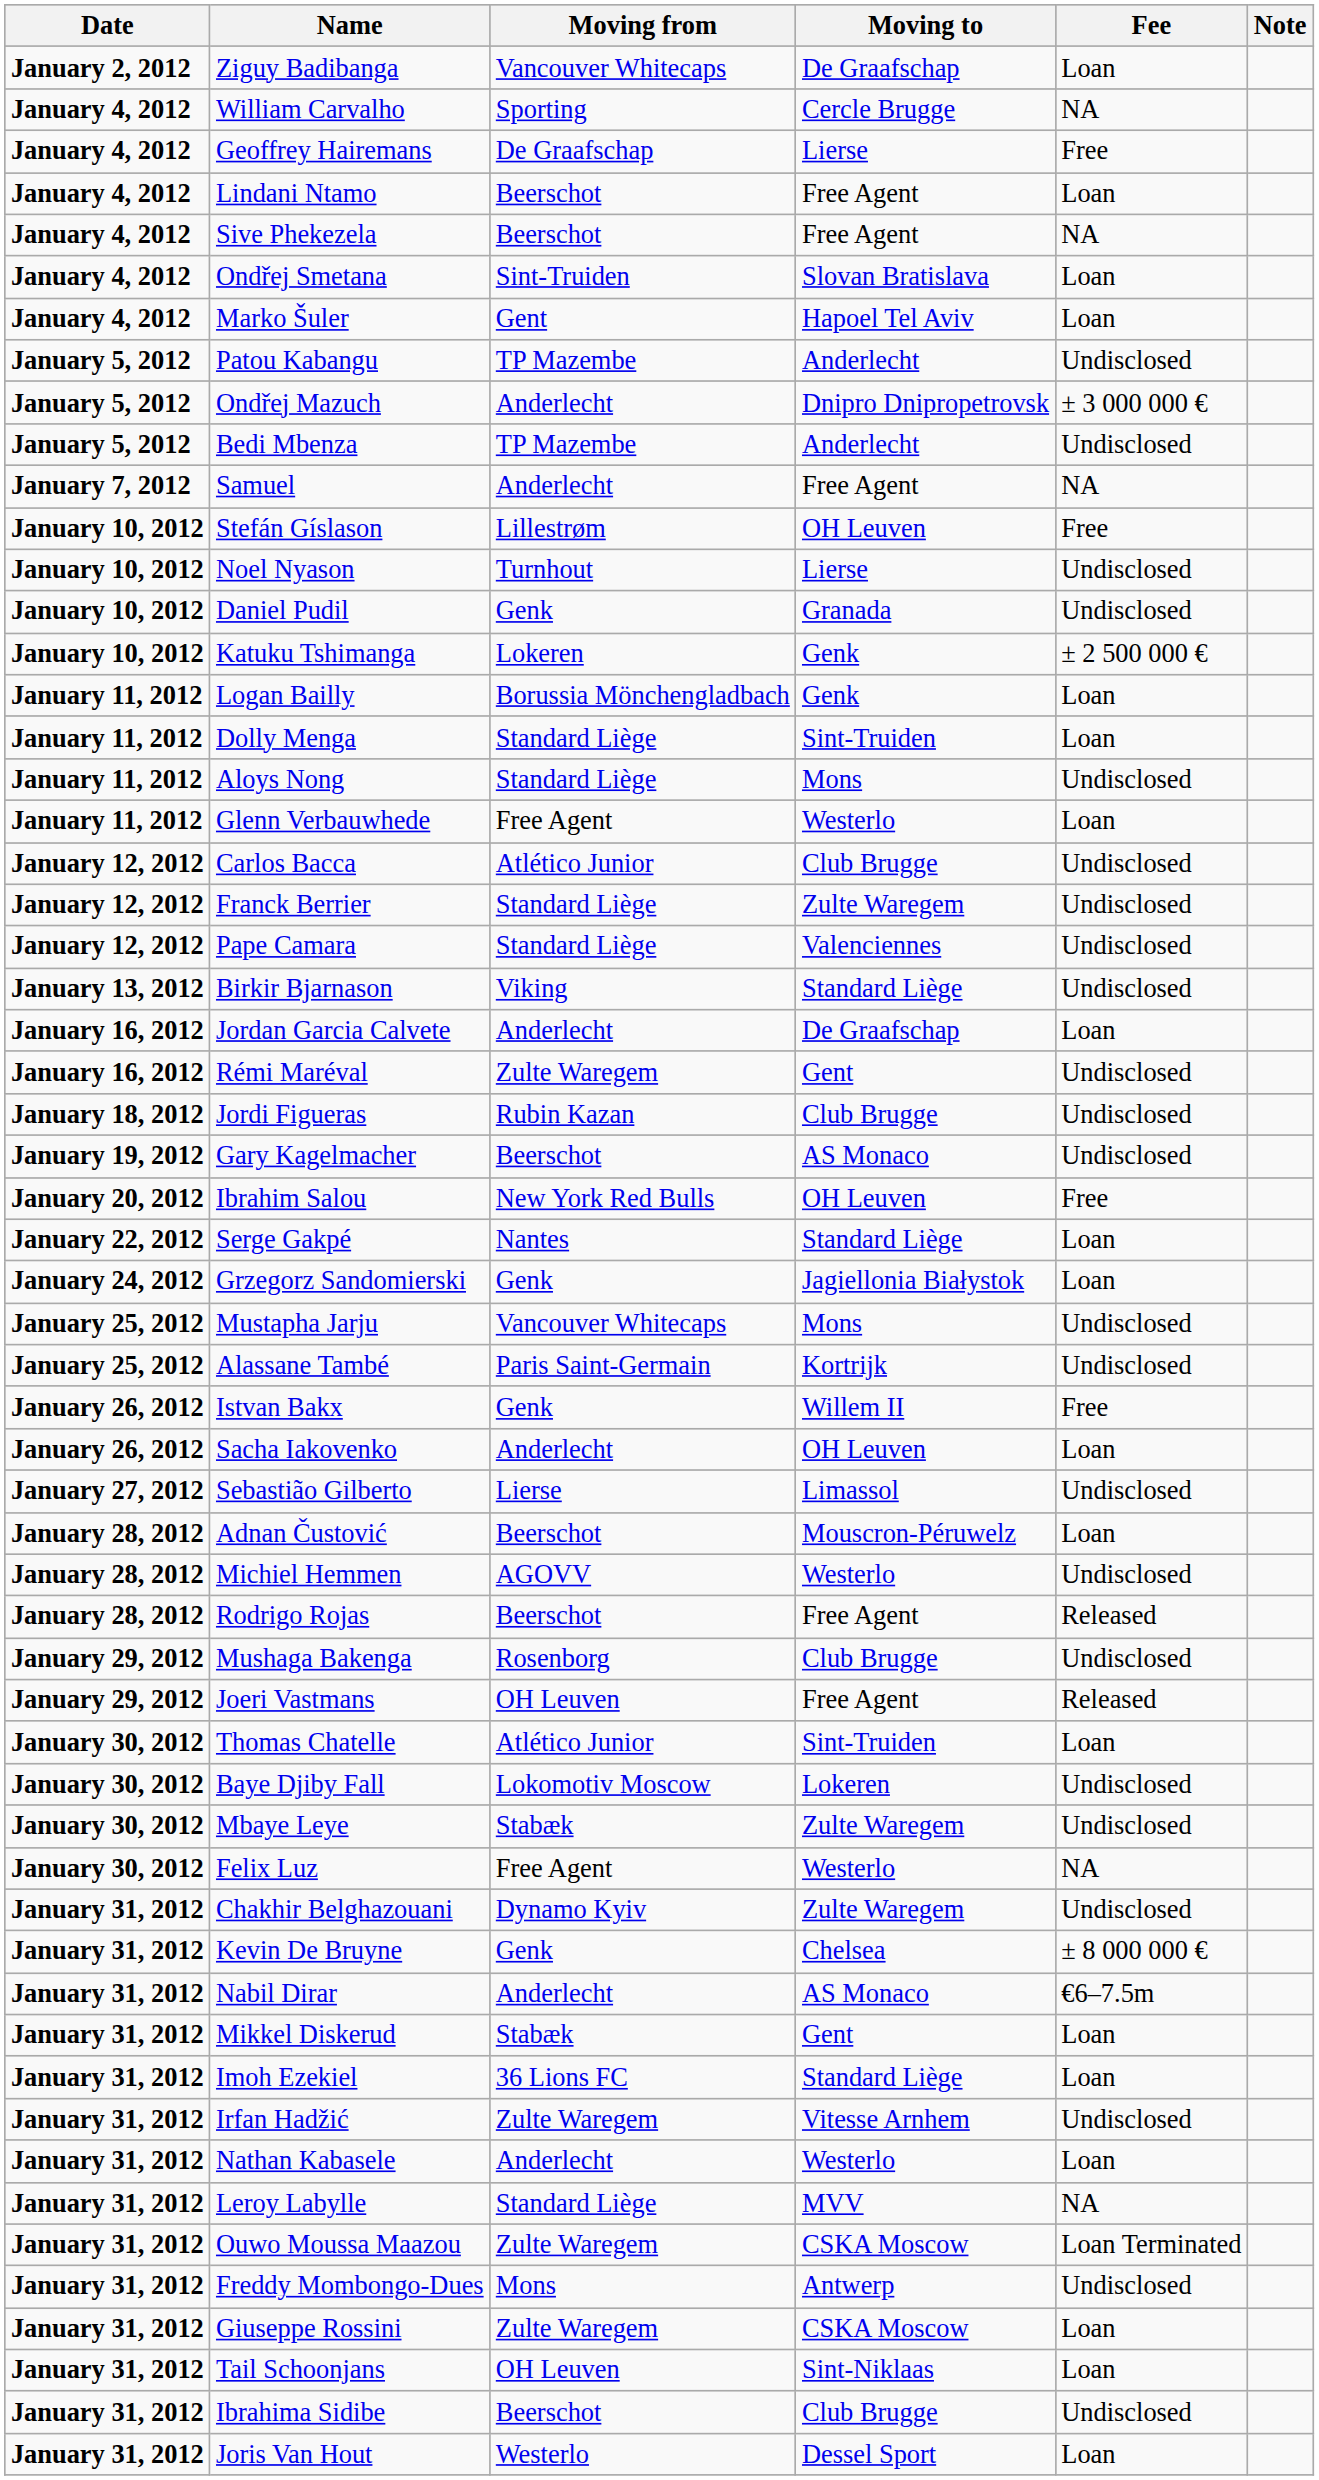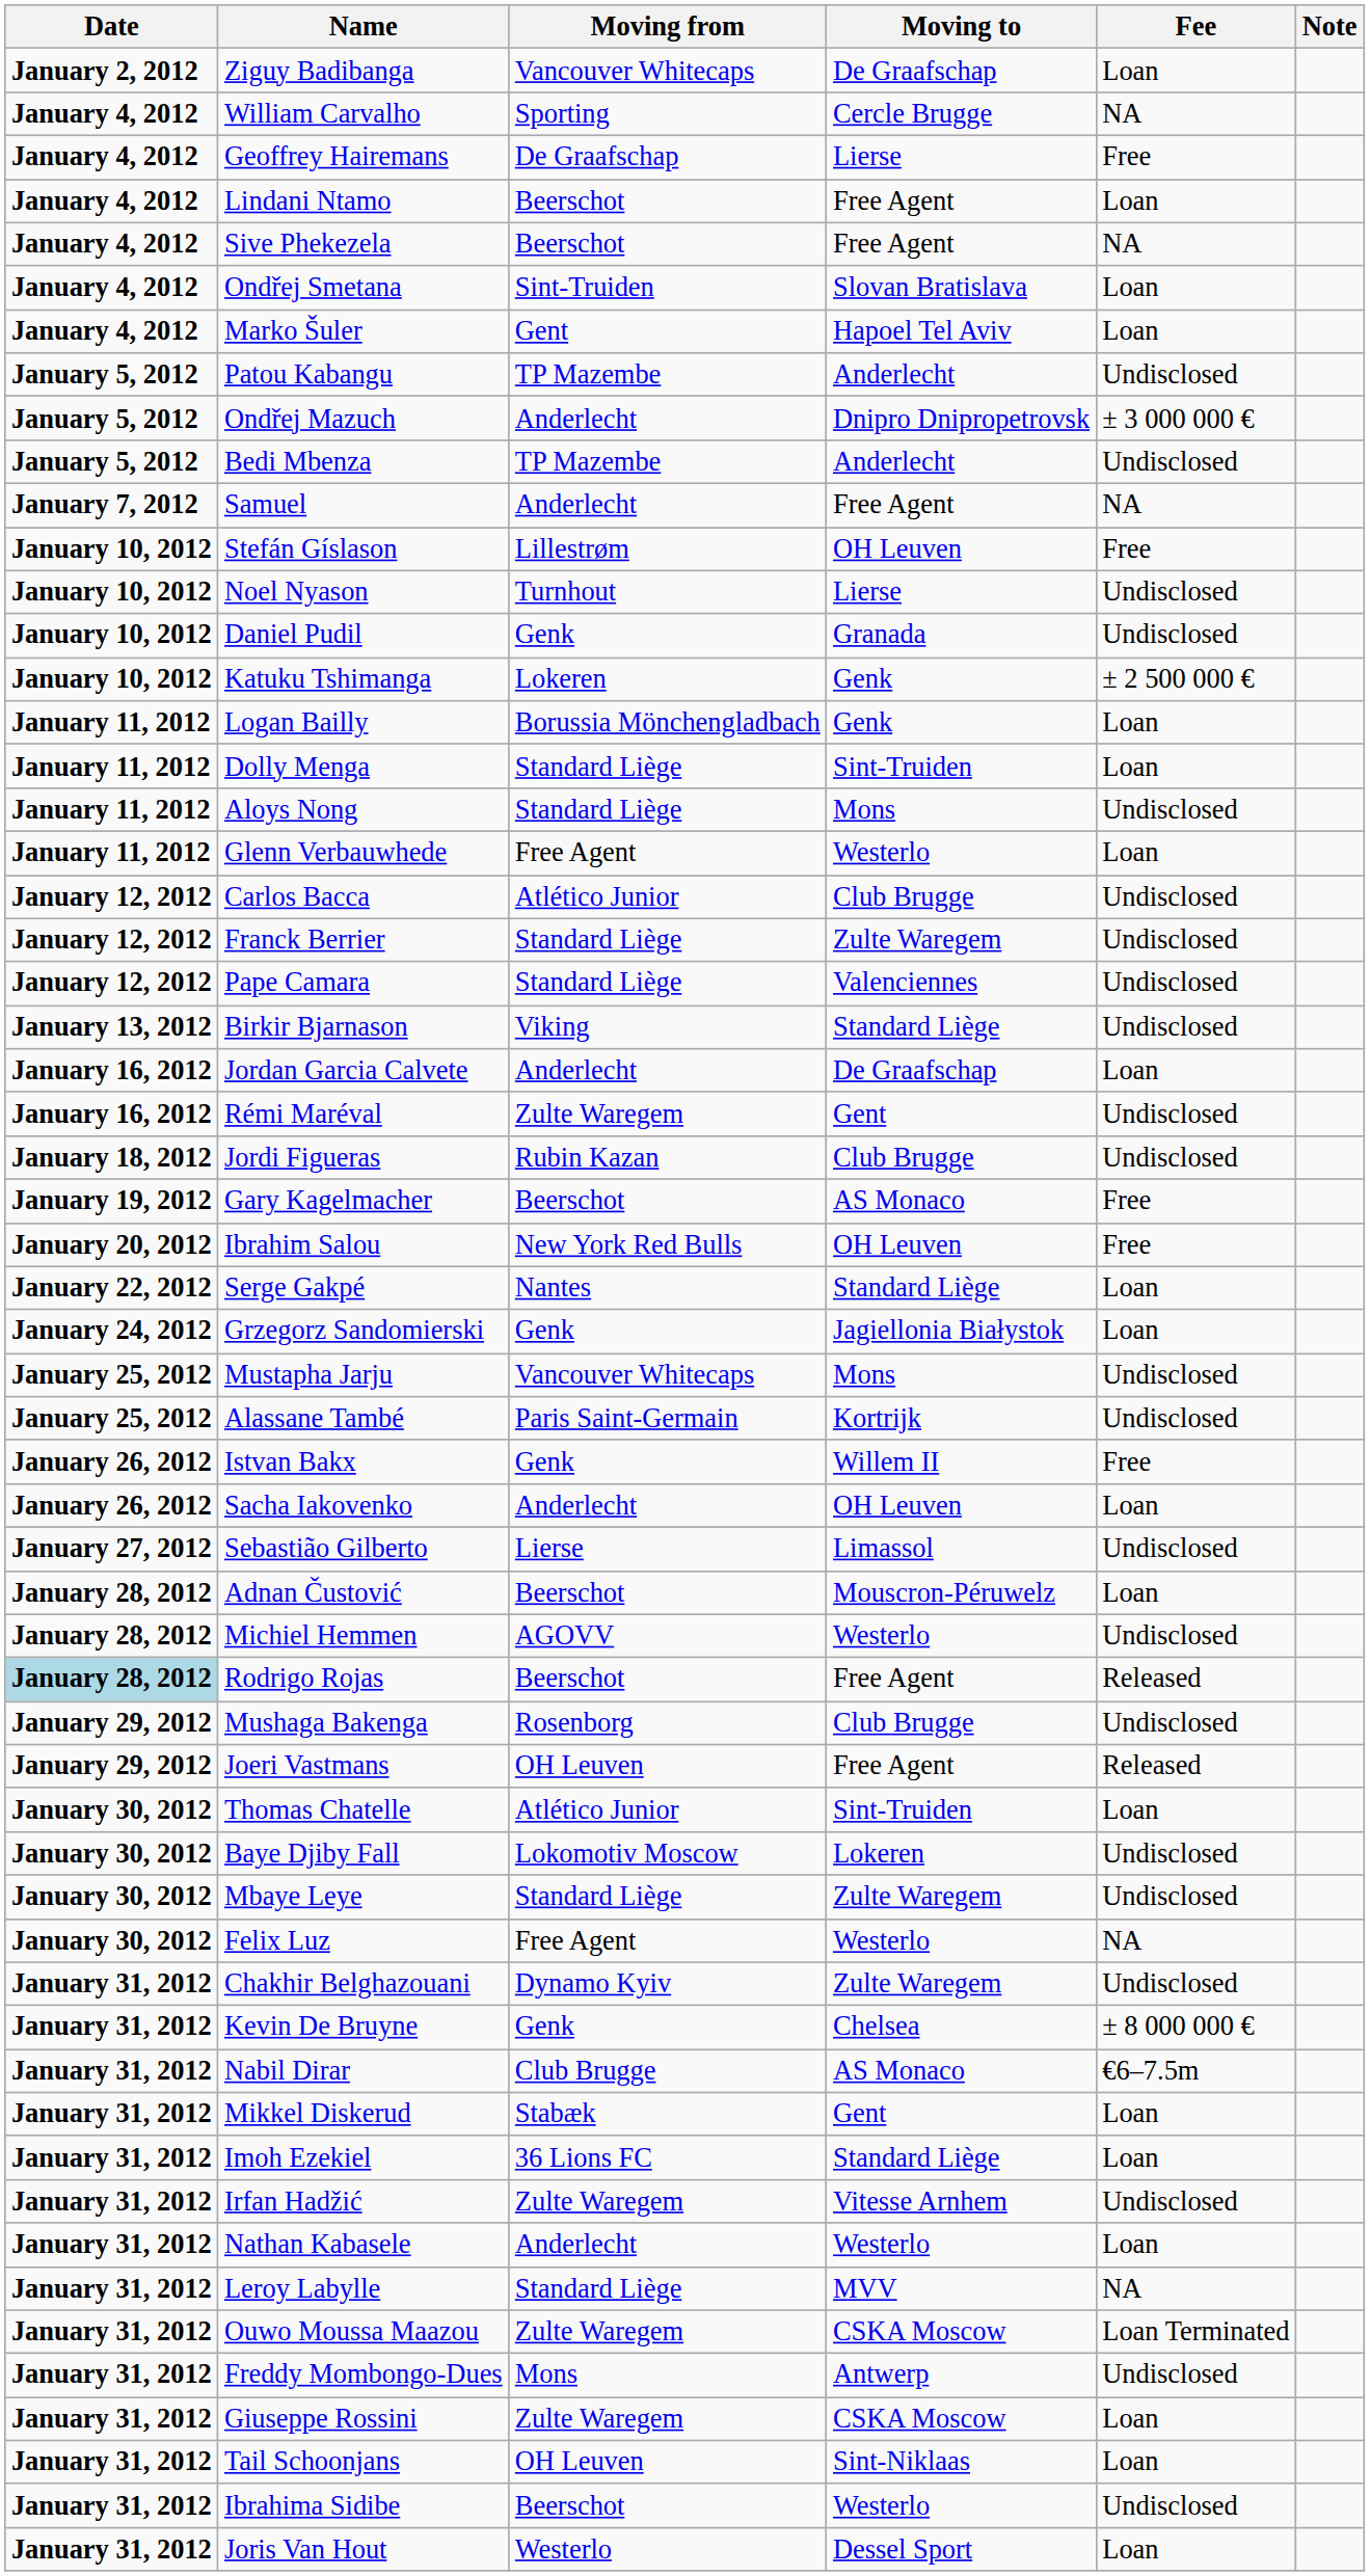Gary Kagelmacher | Fee: Undisclosed -> Free
Rodrigo Rojas | Date: no background -> lightblue background
Mbaye Leye | Moving from: Stabæk -> Standard Liège
Nabil Dirar | Moving from: Anderlecht -> Club Brugge
Ibrahima Sidibe | Moving to: Club Brugge -> Westerlo
